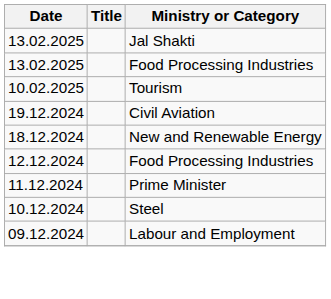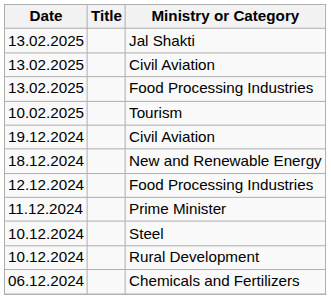+ row: 13.02.2025 | Civil Aviation
+ row: 10.12.2024 | Rural Development
- row: 09.12.2024 | Labour and Employment
+ row: 06.12.2024 | Chemicals and Fertilizers
